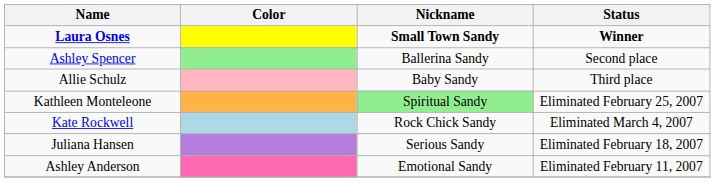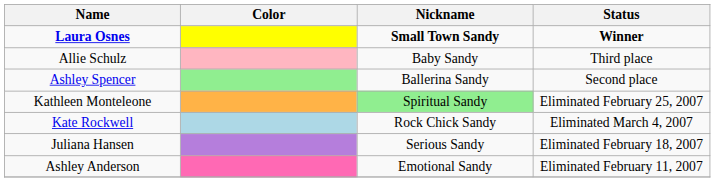rows swapped: Ashley Spencer <-> Allie Schulz
